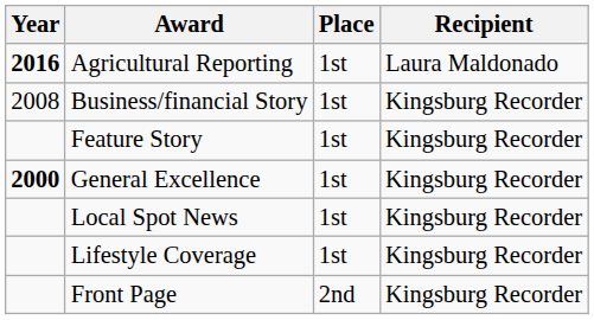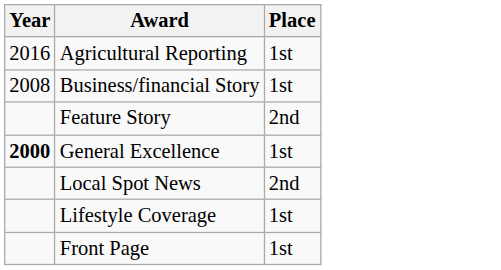- column: Recipient | Laura Maldonado | Kingsburg Recorder | Kingsburg Recorder | Kingsburg Recorder | Kingsburg Recorder | Kingsburg Recorder | Kingsburg Recorder
Agricultural Reporting | Year: bold -> normal
Feature Story | Place: 1st -> 2nd
Local Spot News | Place: 1st -> 2nd
Front Page | Place: 2nd -> 1st
